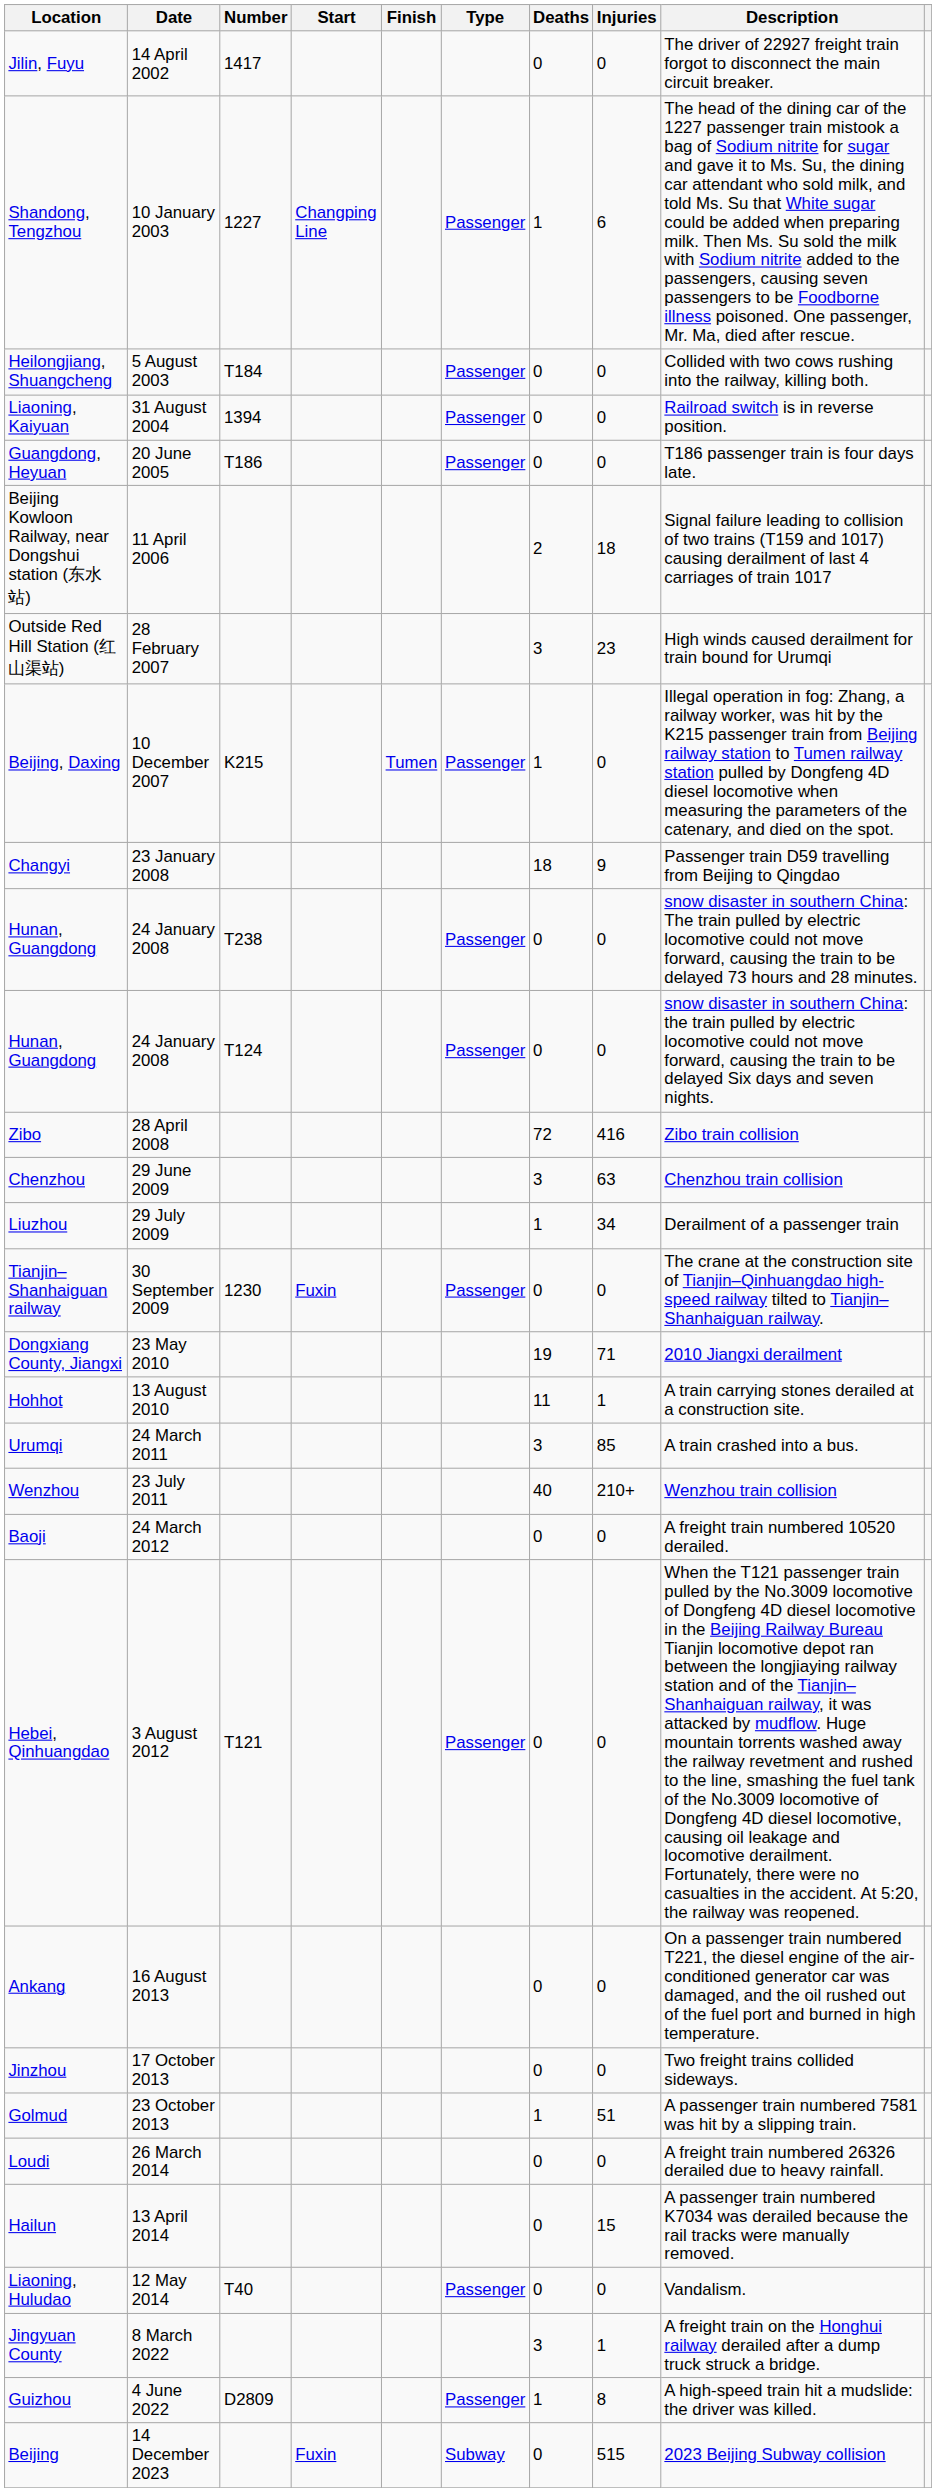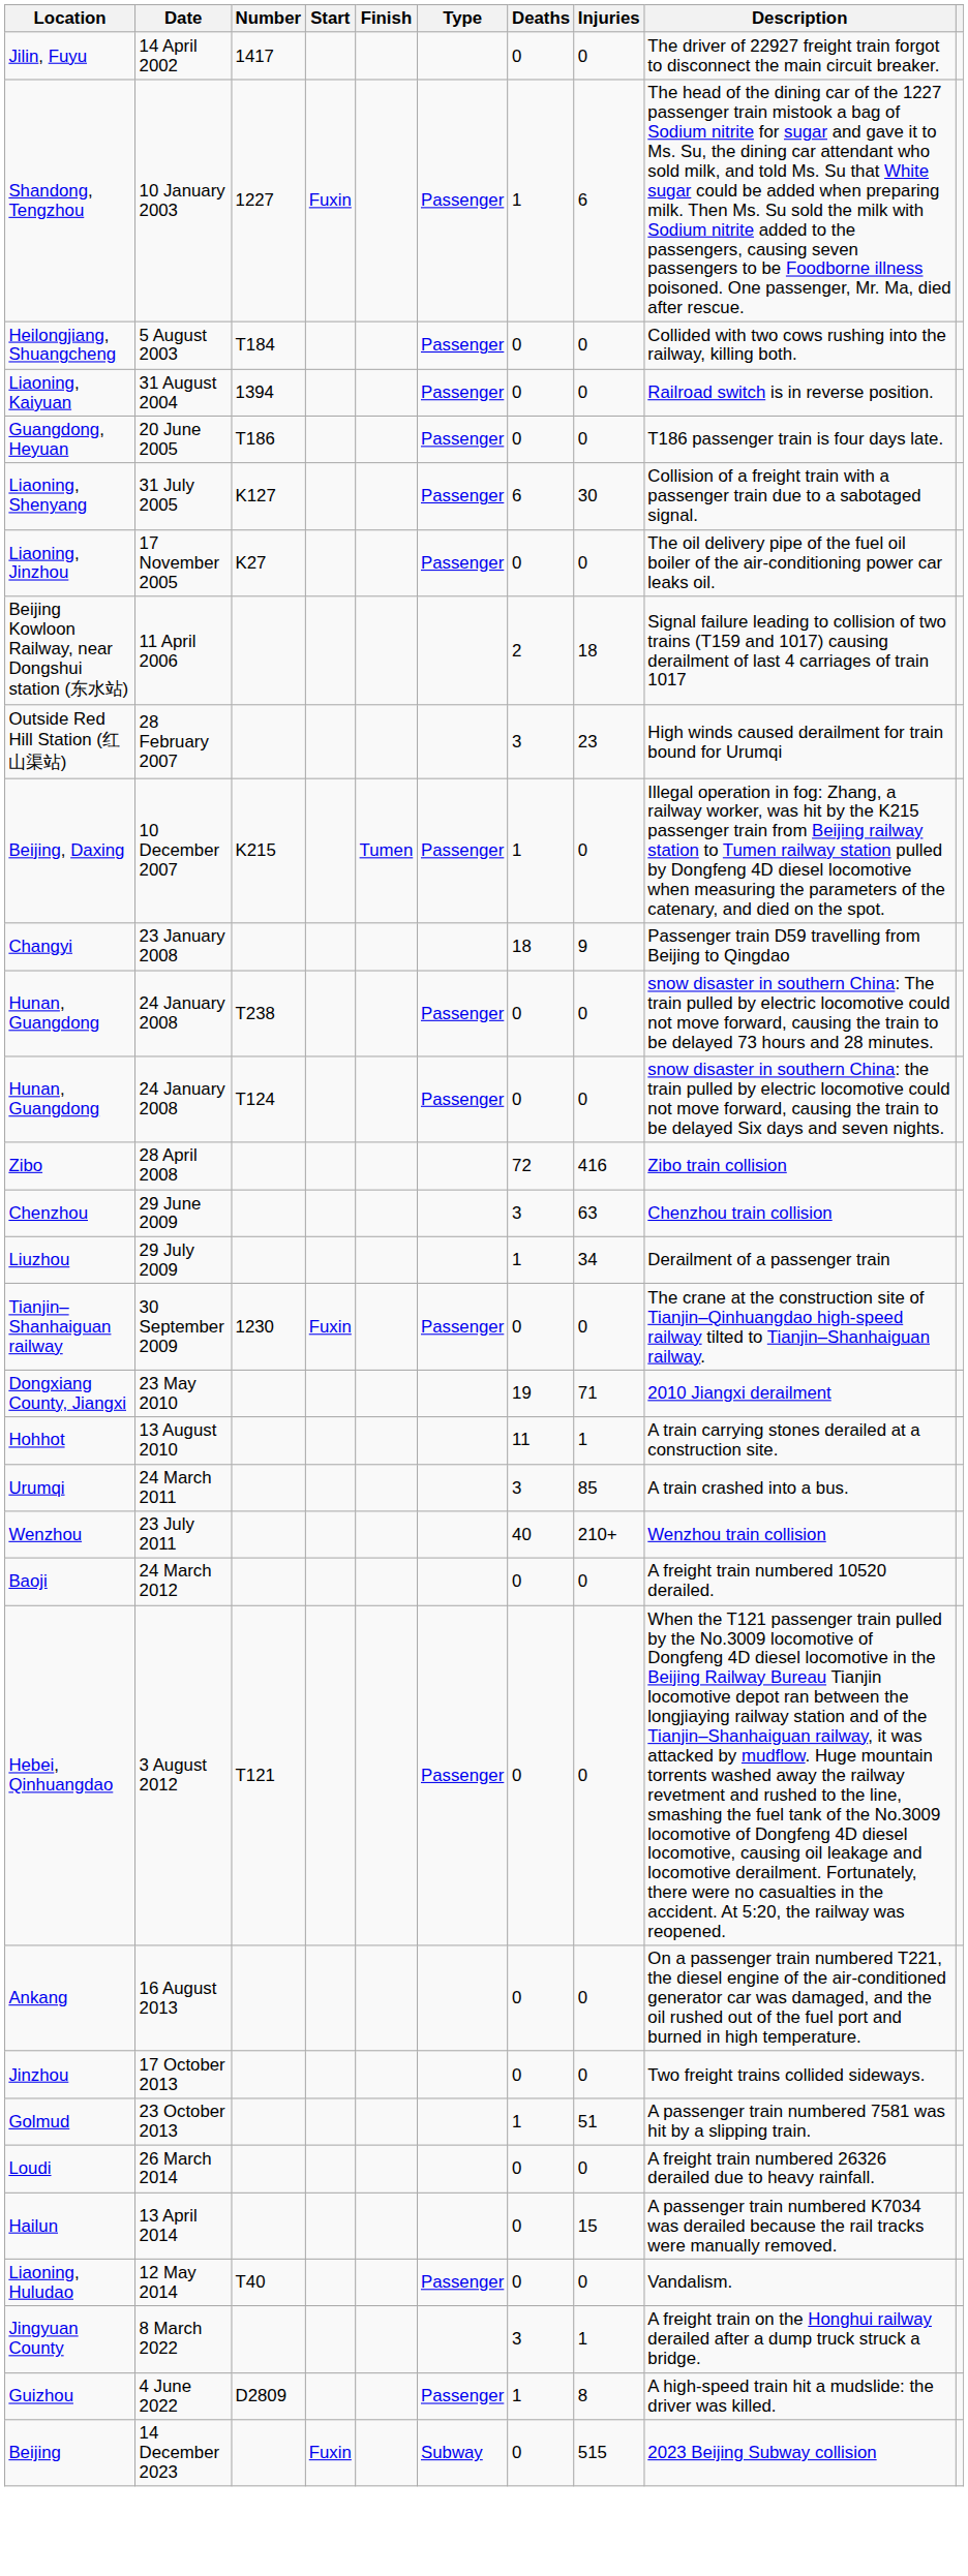Shandong, Tengzhou | Start: Changping Line -> Fuxin
+ row: Liaoning, Shenyang | 31 July 2005 | K127 | Passenger | 6 | 30 | Collision of a freight train with a passenger train due to a sabotaged signal.
+ row: Liaoning, Jinzhou | 17 November 2005 | K27 | Passenger | 0 | 0 | The oil delivery pipe of the fuel oil boiler of the air-conditioning power car leaks oil.
